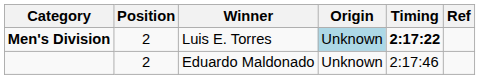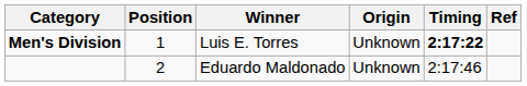Men's Division | Position: 2 -> 1
Men's Division | Origin: lightblue background -> no background
